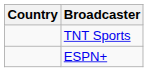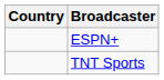rows swapped: TNT Sports <-> ESPN+
